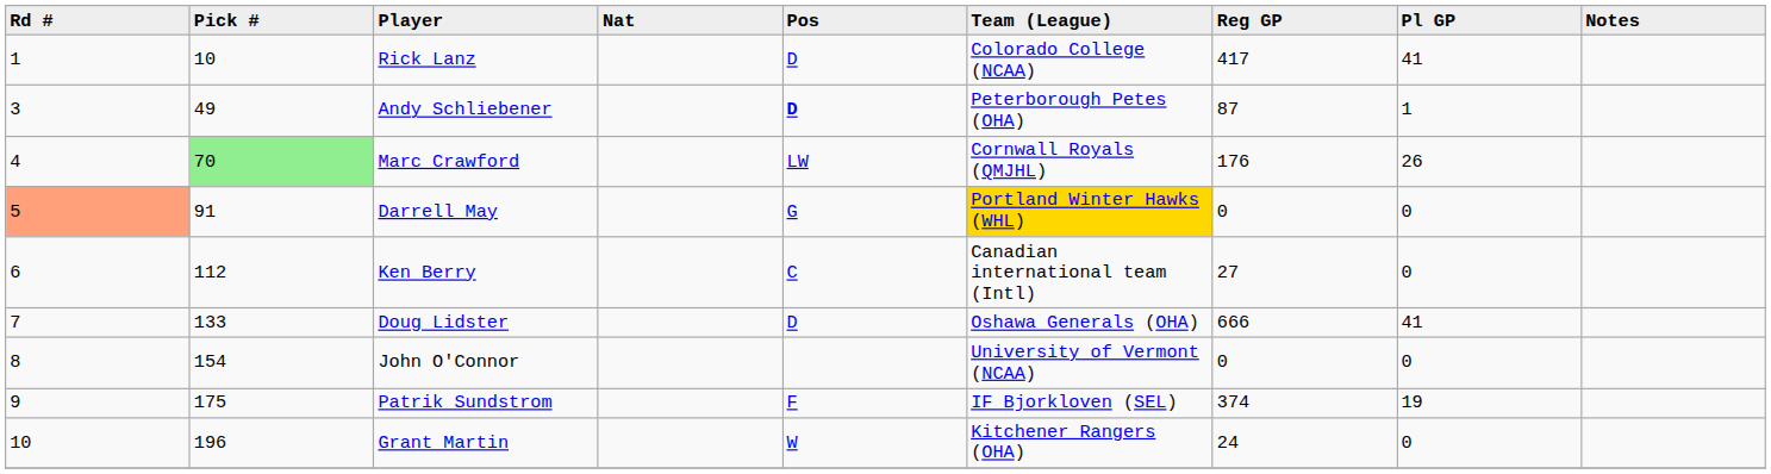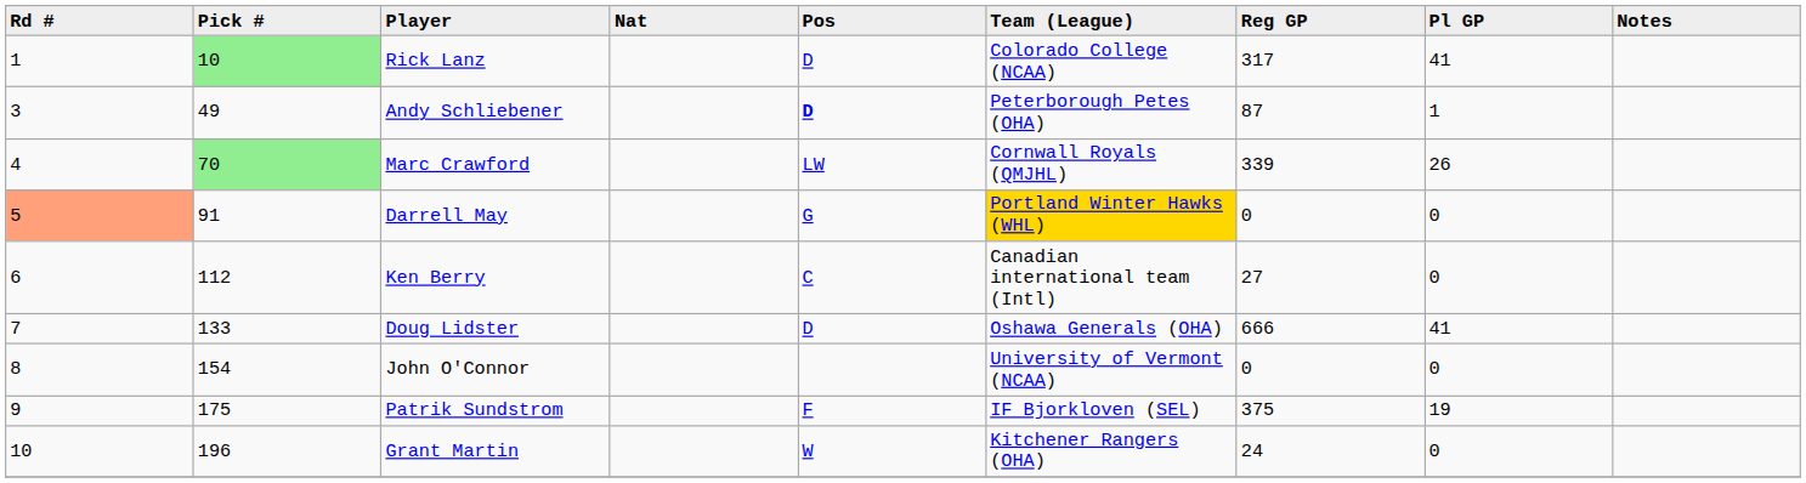Rick Lanz | Pick #: no background -> lightgreen background
Rick Lanz | Reg GP: 417 -> 317
Marc Crawford | Reg GP: 176 -> 339
Patrik Sundstrom | Reg GP: 374 -> 375
